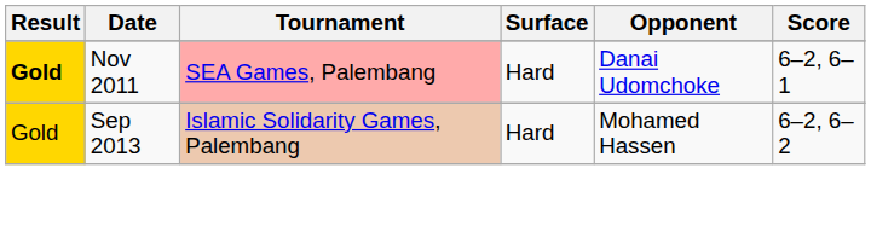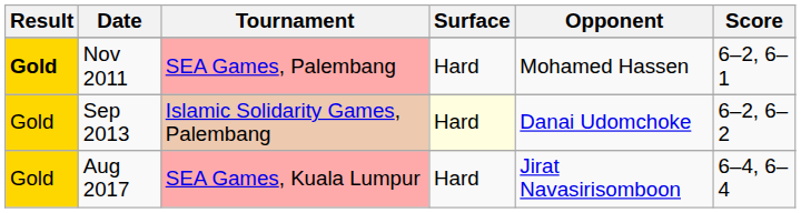Nov 2011 | Opponent: Danai Udomchoke -> Mohamed Hassen
Sep 2013 | Surface: no background -> lightyellow background
Sep 2013 | Opponent: Mohamed Hassen -> Danai Udomchoke
+ row: Gold | Aug 2017 | SEA Games, Kuala Lumpur | Hard | Jirat Navasirisomboon | 6–4, 6–4
